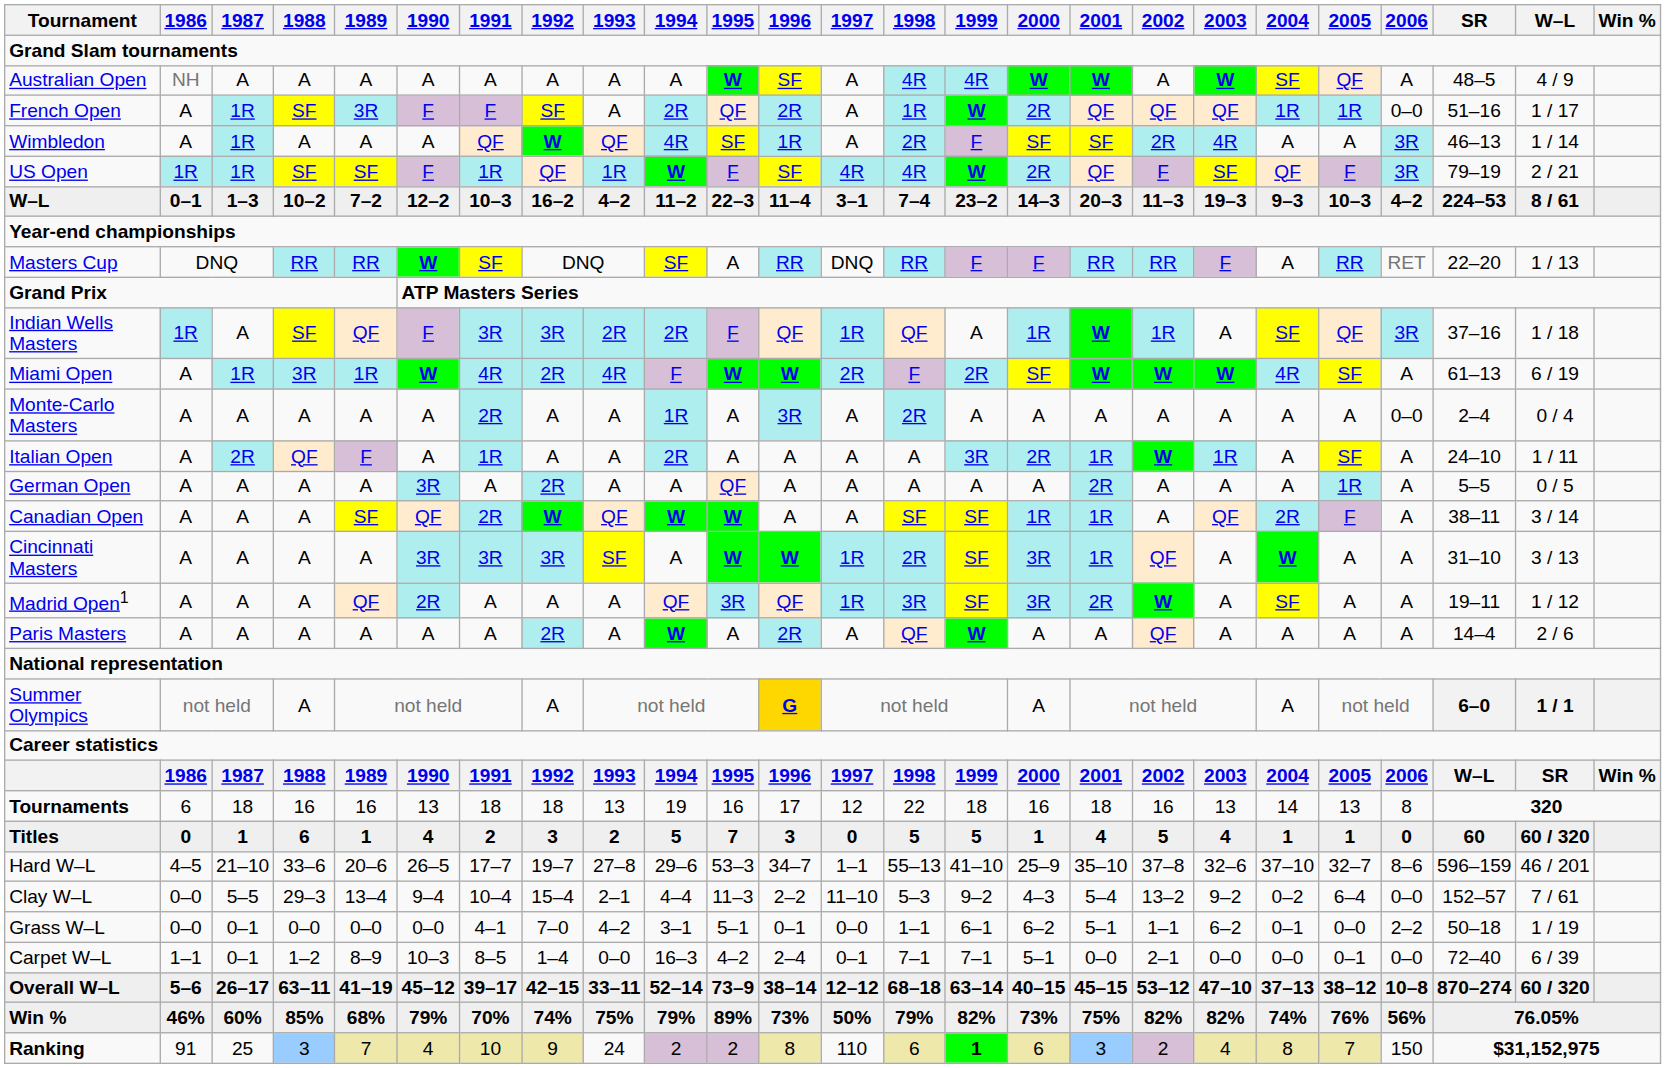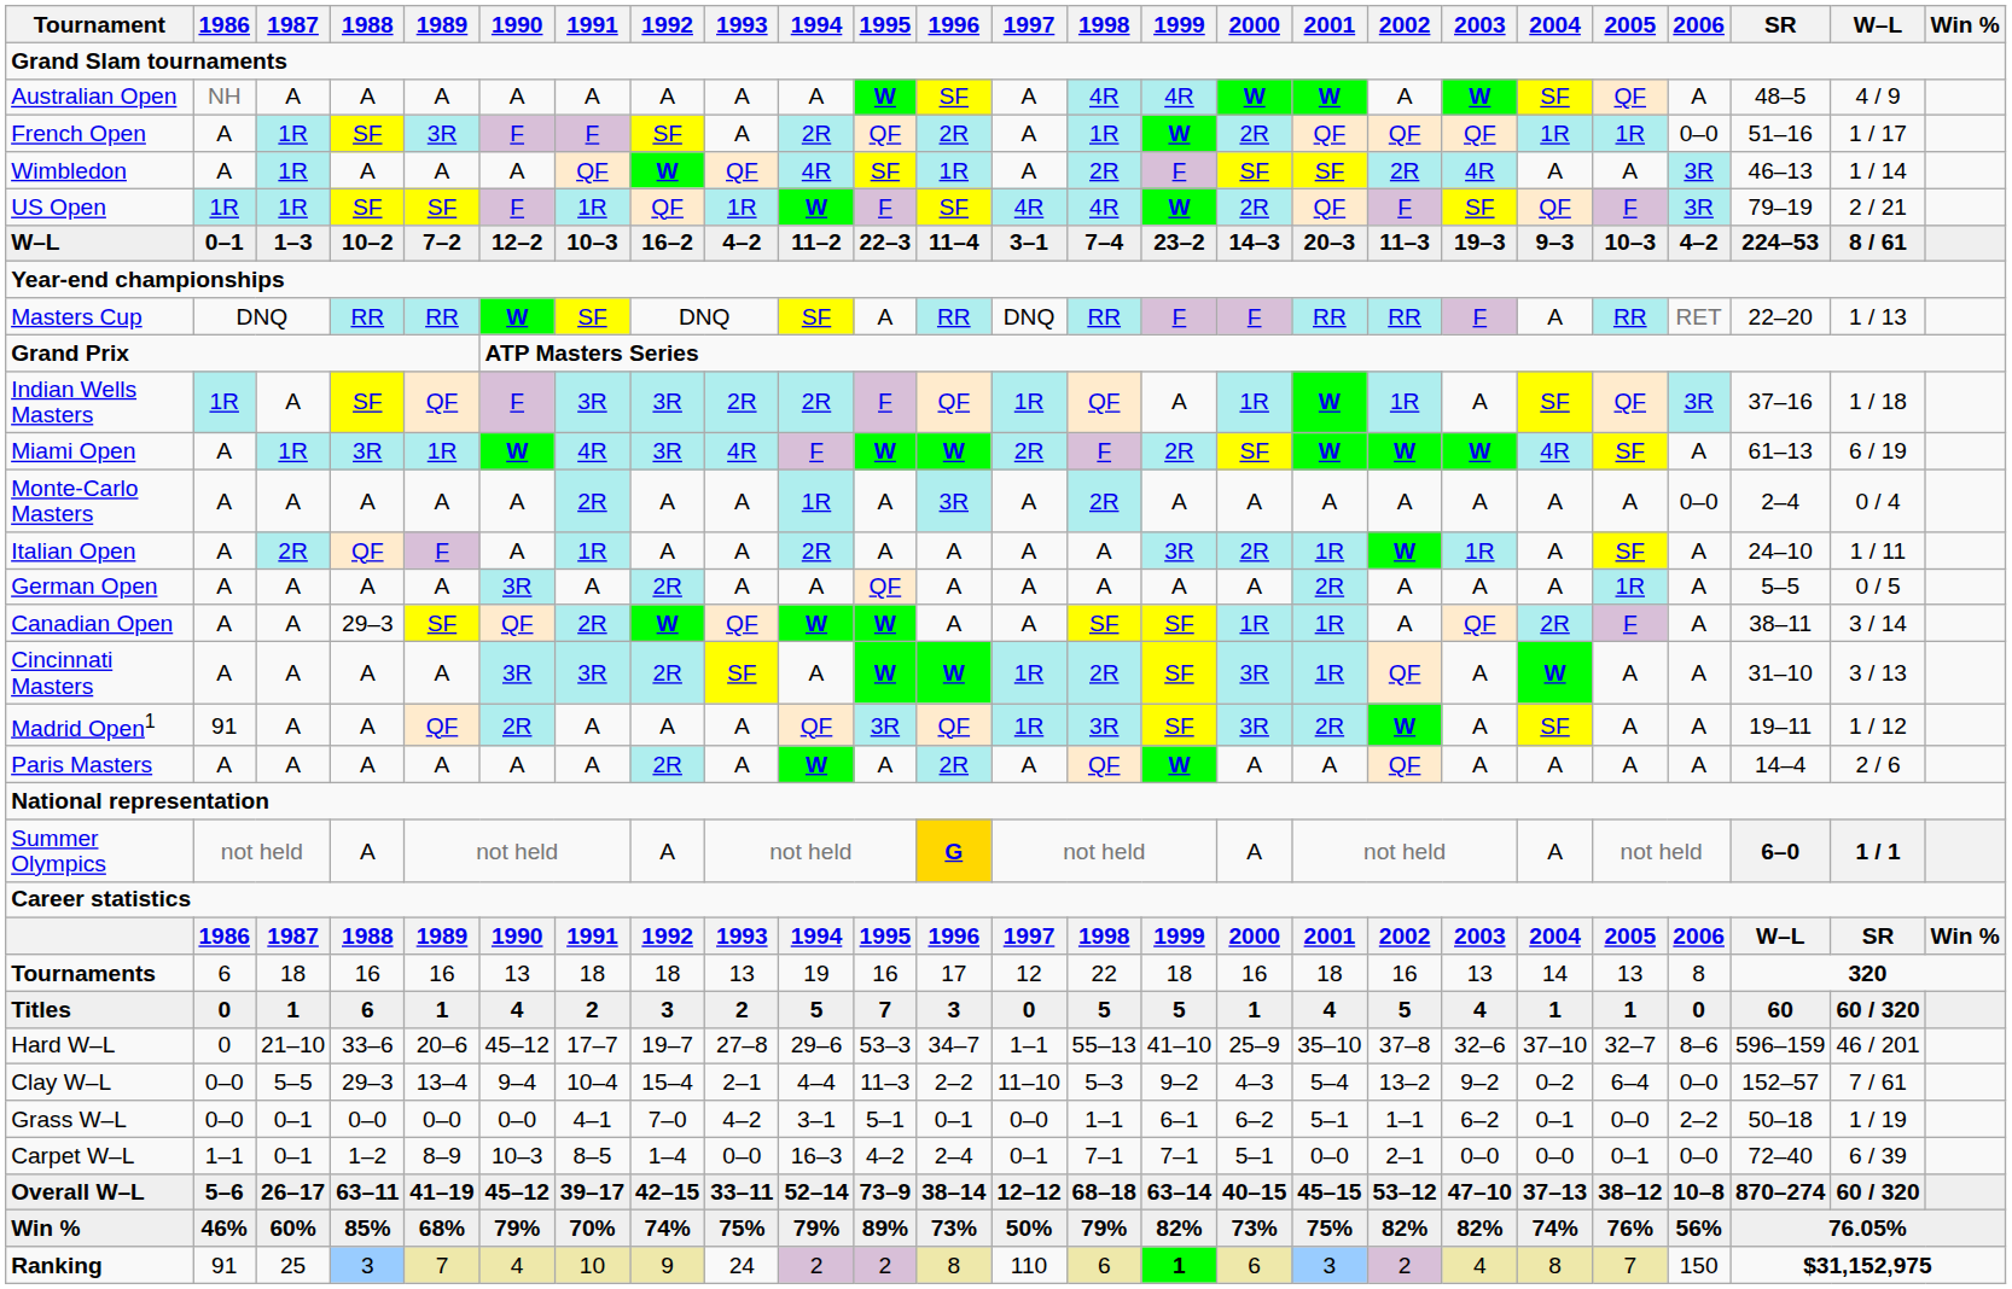Miami Open | 1992: 2R -> 3R
Canadian Open | 1988: A -> 29–3
Cincinnati Masters | 1992: 3R -> 2R
Madrid Open1 | 1986: A -> 91
Hard W–L | 1986: 4–5 -> 0
Hard W–L | 1990: 26–5 -> 45–12
